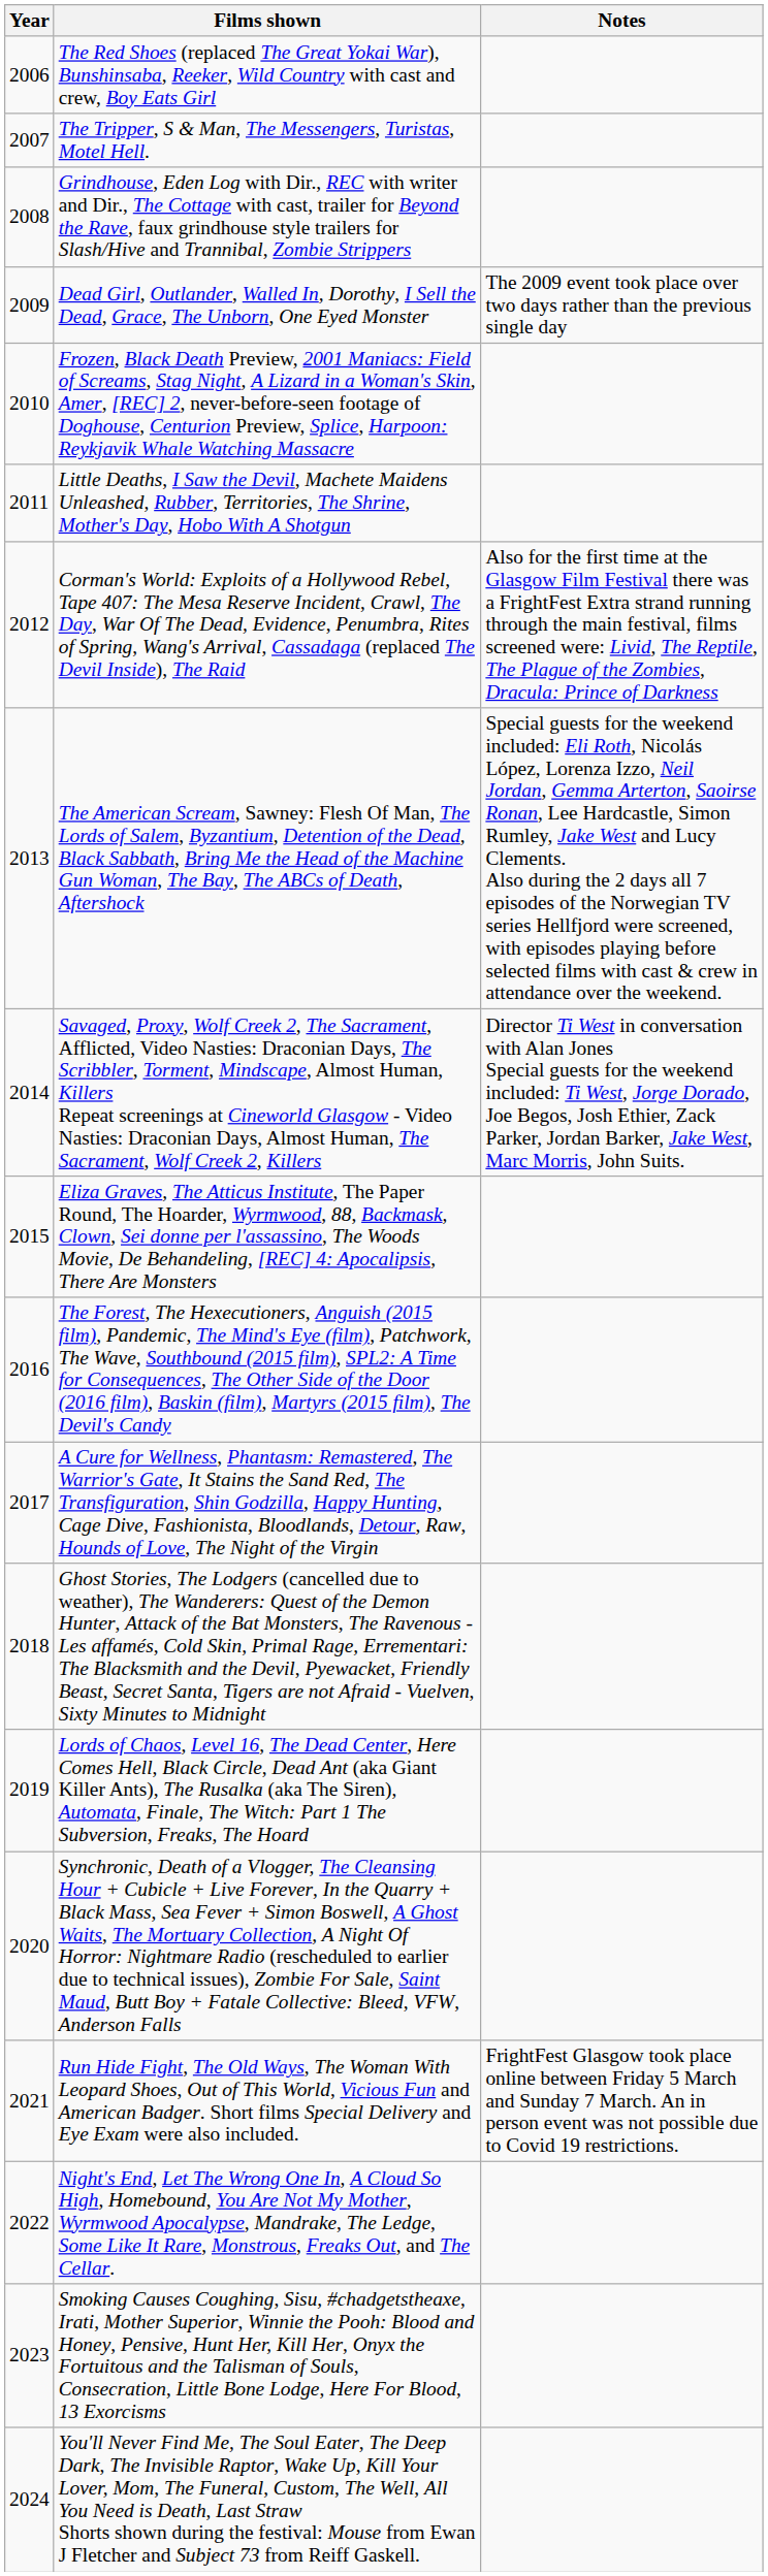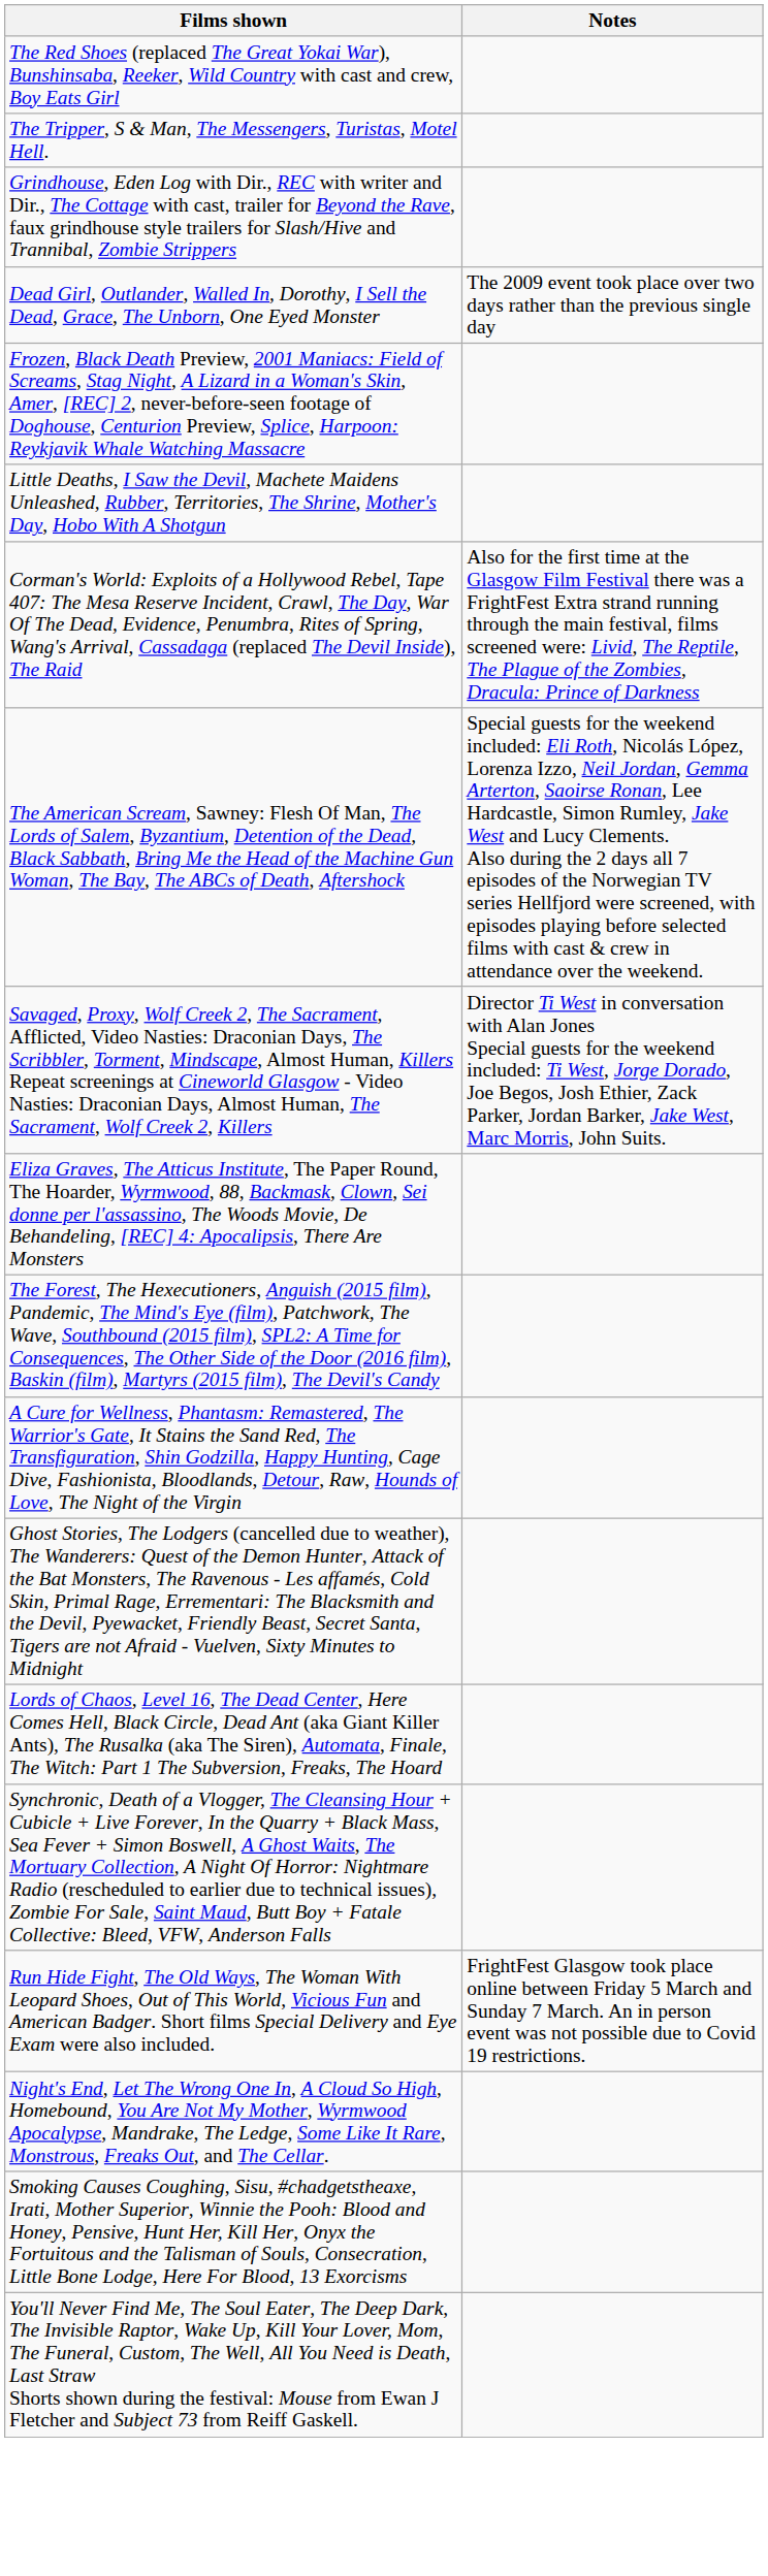- column: Year | 2006 | 2007 | 2008 | 2009 | 2010 | 2011 | 2012 | 2013 | 2014 | 2015 | 2016 | 2017 | 2018 | 2019 | 2020 | 2021 | 2022 | 2023 | 2024
